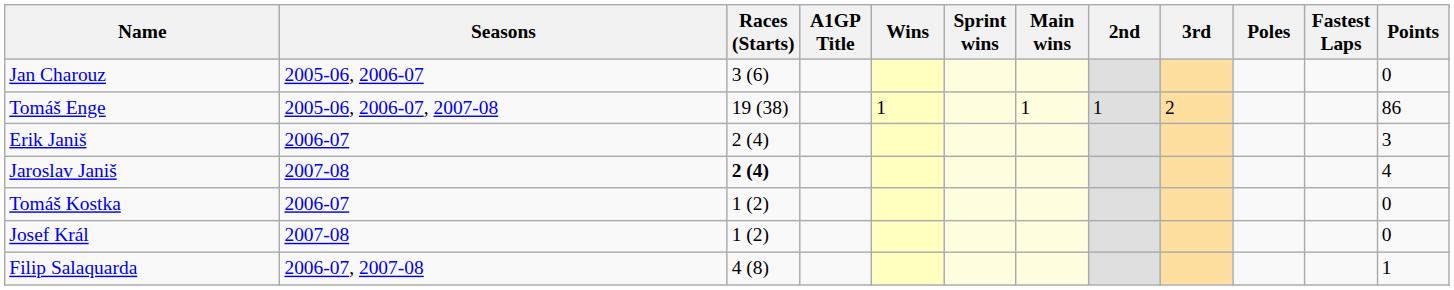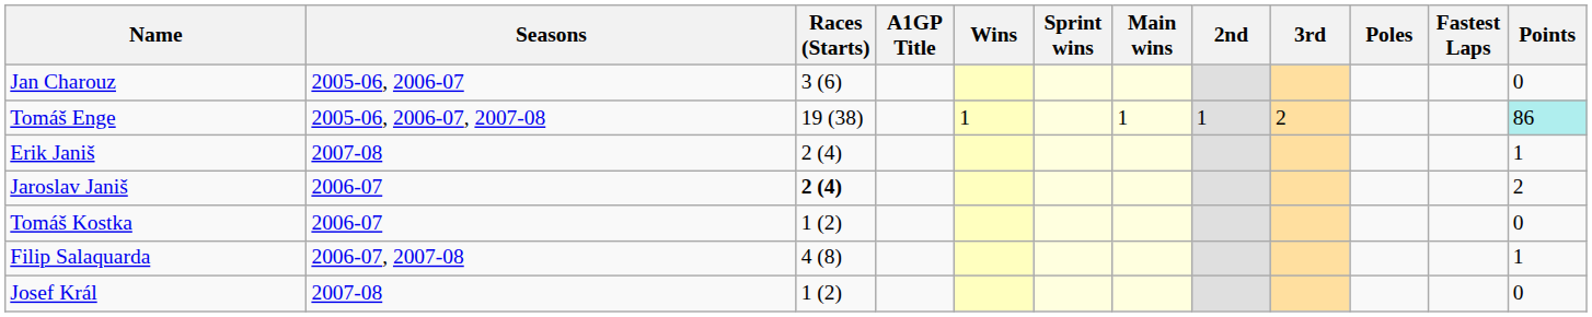Tomáš Enge | Points: no background -> paleturquoise background
Erik Janiš | Seasons: 2006-07 -> 2007-08
Erik Janiš | Points: 3 -> 1
Jaroslav Janiš | Seasons: 2007-08 -> 2006-07
Jaroslav Janiš | Points: 4 -> 2
rows swapped: Josef Král <-> Filip Salaquarda
